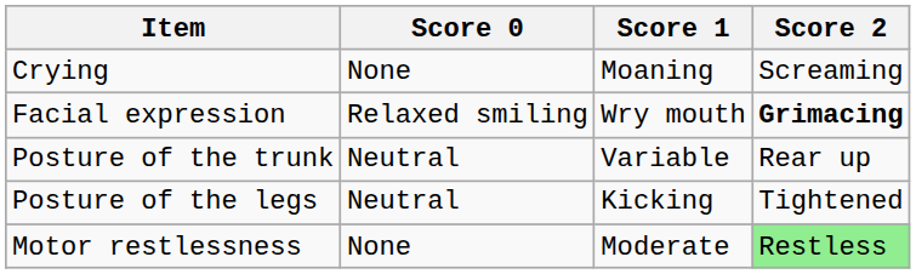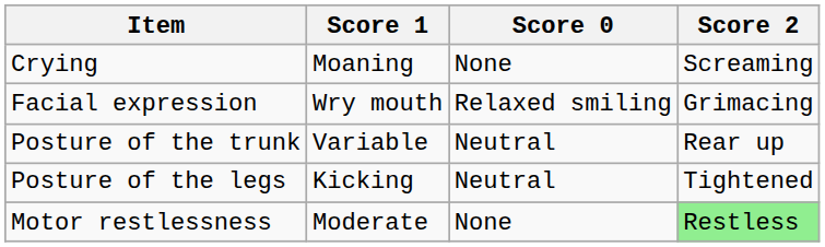columns swapped: Score 0 <-> Score 1
Facial expression | Score 2: bold -> normal
